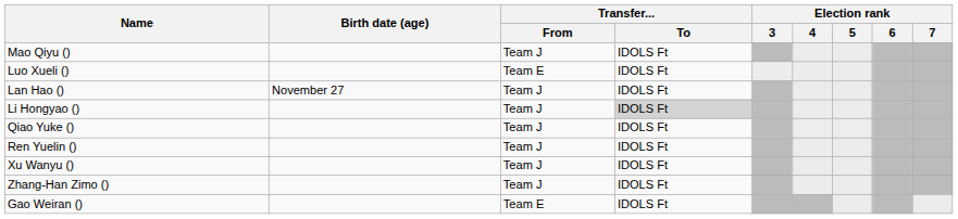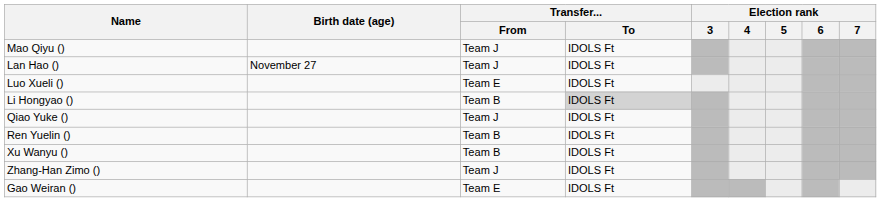rows swapped: Luo Xueli () <-> Lan Hao ()
Li Hongyao () | Transfer... / From: Team J -> Team B
Ren Yuelin () | Transfer... / From: Team J -> Team B
Xu Wanyu () | Transfer... / From: Team J -> Team B
